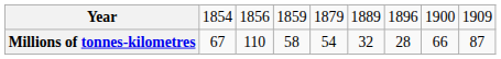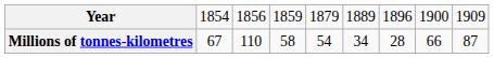Millions of tonnes-kilometres | column 6: 32 -> 34
